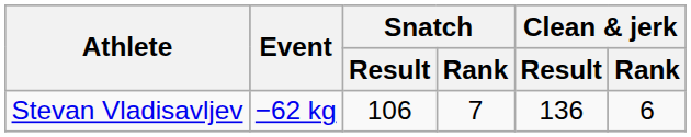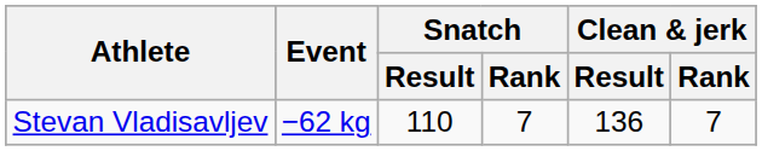Stevan Vladisavljev | Snatch / Result: 106 -> 110
Stevan Vladisavljev | Clean & jerk / Rank: 6 -> 7
